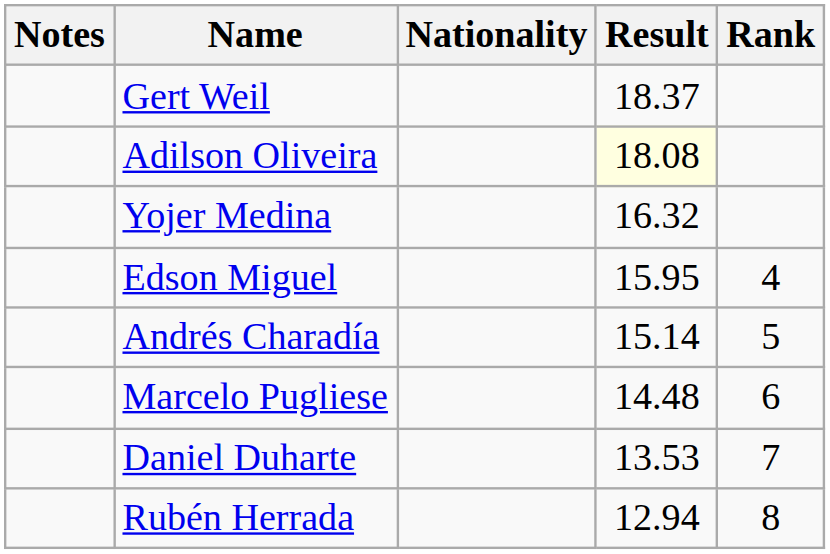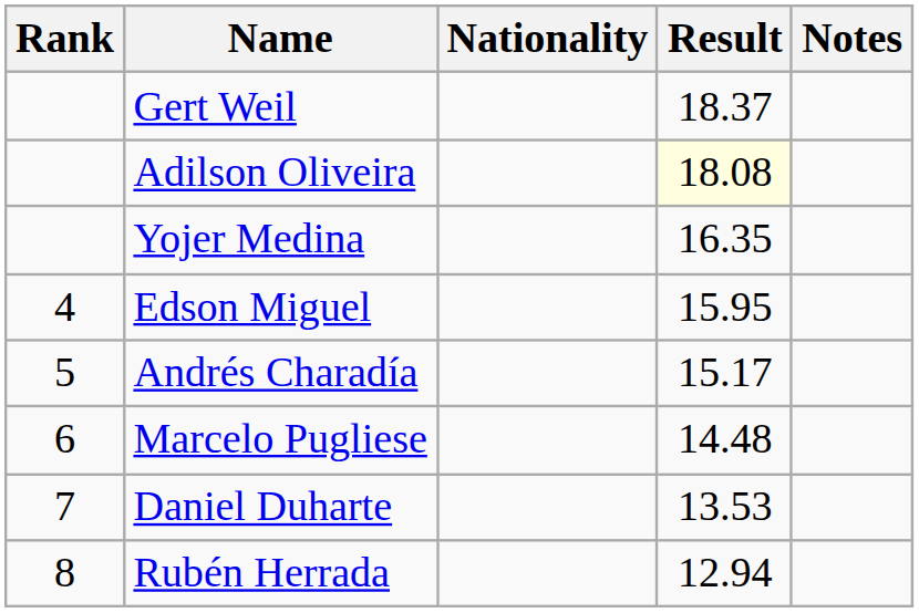columns swapped: Rank <-> Notes
Yojer Medina | Result: 16.32 -> 16.35
Andrés Charadía | Result: 15.14 -> 15.17
